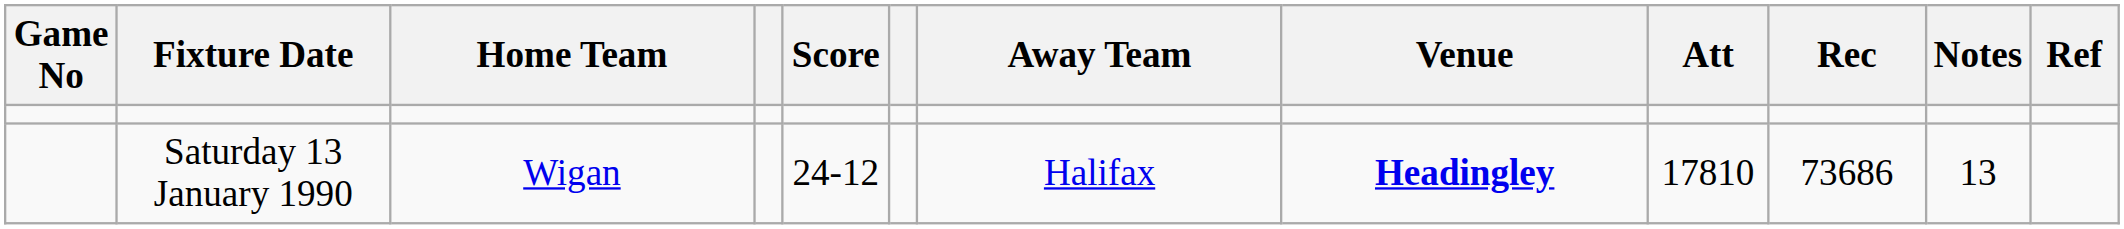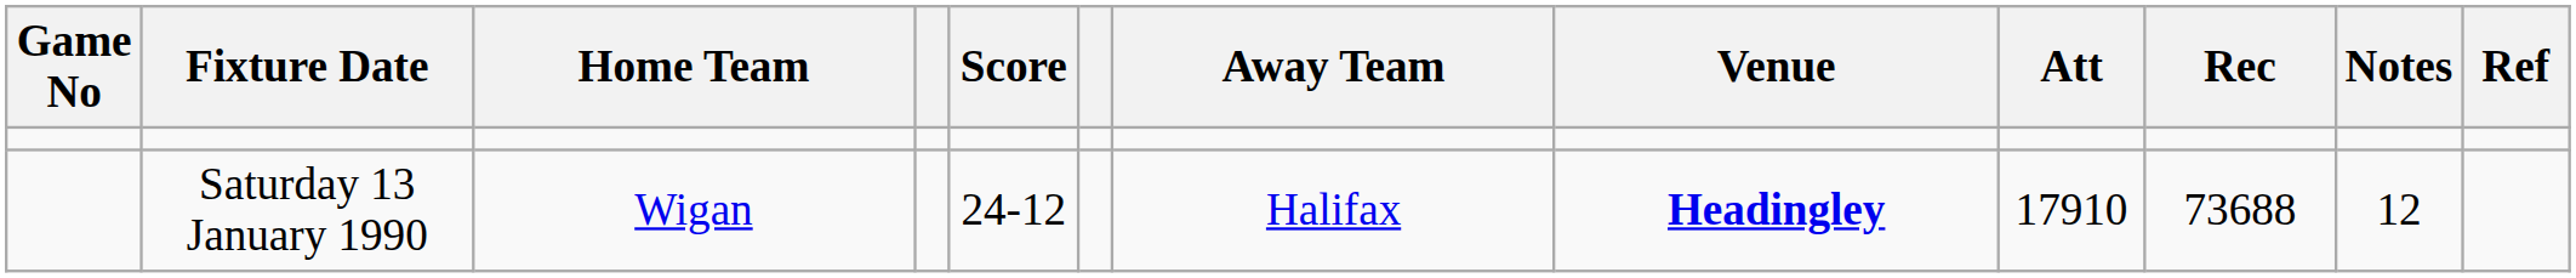Saturday 13 January 1990 | Att: 17810 -> 17910
Saturday 13 January 1990 | Rec: 73686 -> 73688
Saturday 13 January 1990 | Notes: 13 -> 12
